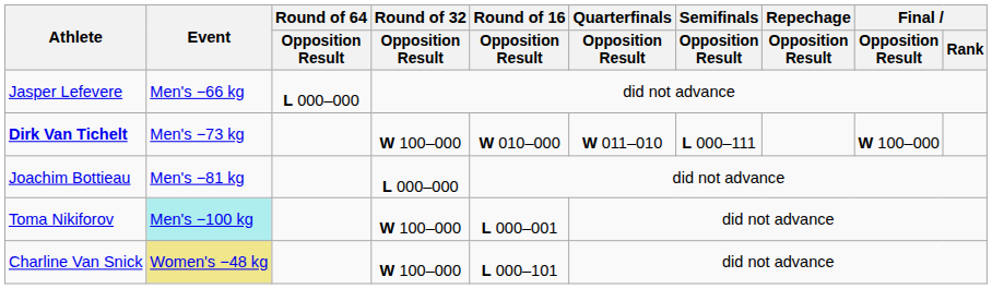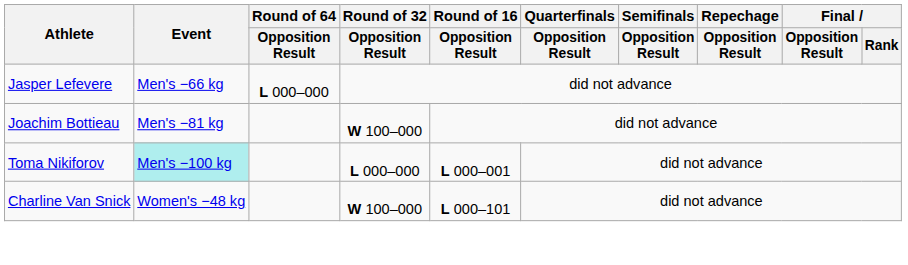- row: Dirk Van Tichelt | Men's −73 kg | W 100–000 | W 010–000 | W 011–010 | L 000–111 | W 100–000
Joachim Bottieau | Round of 32 / Opposition Result: L 000–000 -> W 100–000
Toma Nikiforov | Round of 32 / Opposition Result: W 100–000 -> L 000–000
Charline Van Snick | Event: khaki background -> no background
